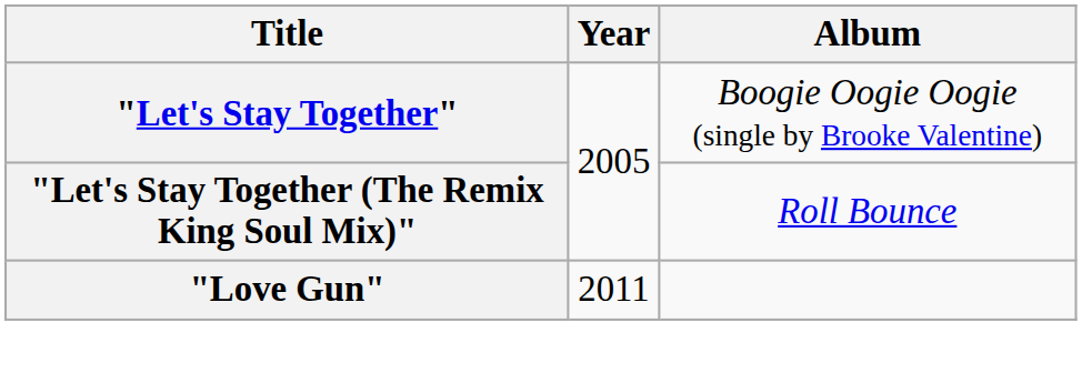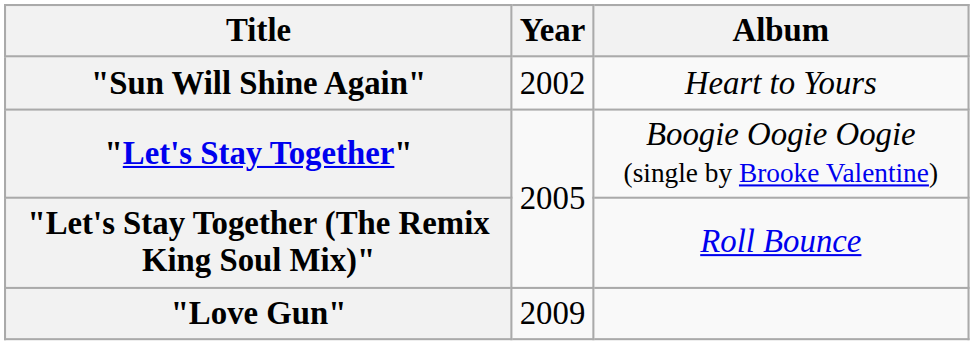+ row: "Sun Will Shine Again" | 2002 | Heart to Yours
"Love Gun" | Year: 2011 -> 2009
